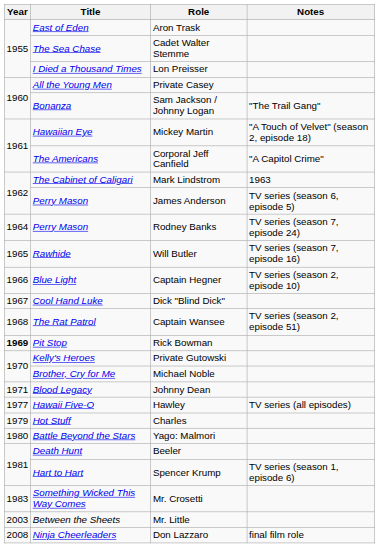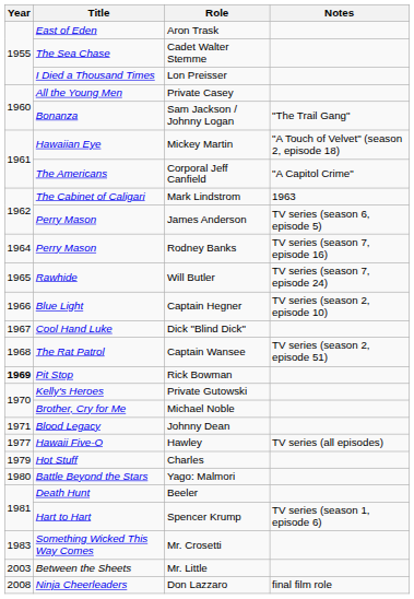Rodney Banks | Notes: TV series (season 7, episode 24) -> TV series (season 7, episode 16)
Will Butler | Notes: TV series (season 7, episode 16) -> TV series (season 7, episode 24)
